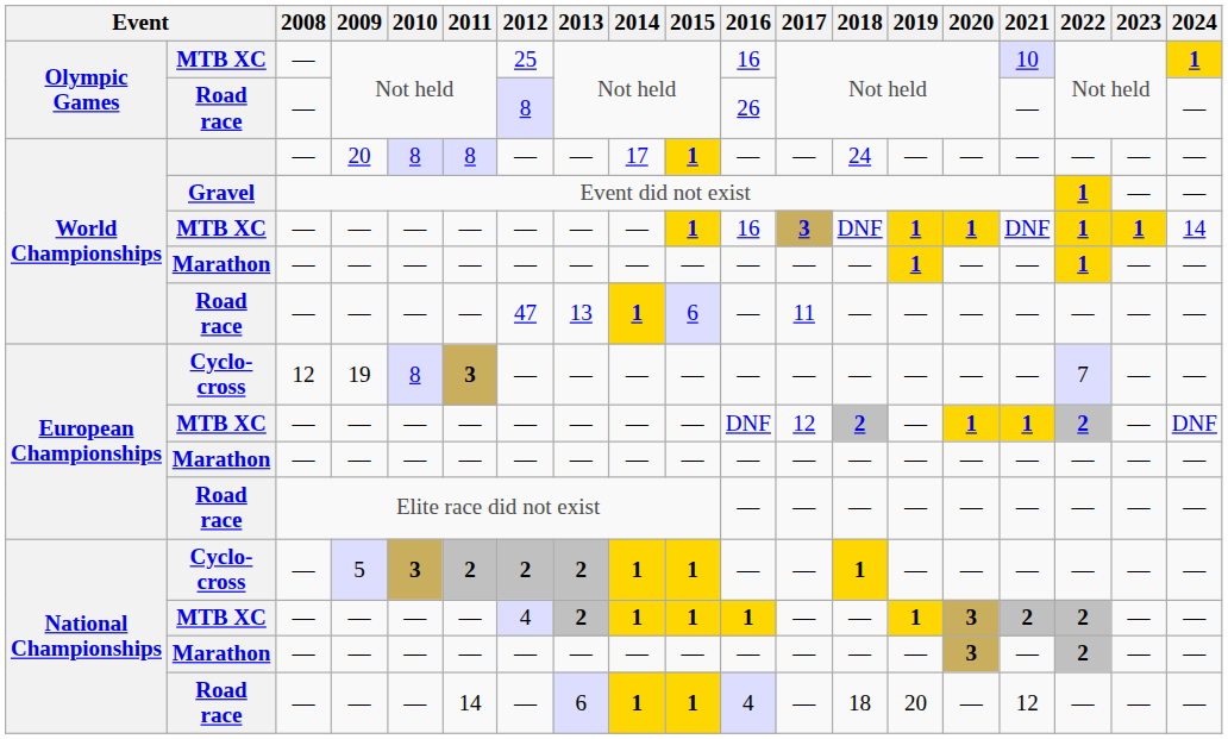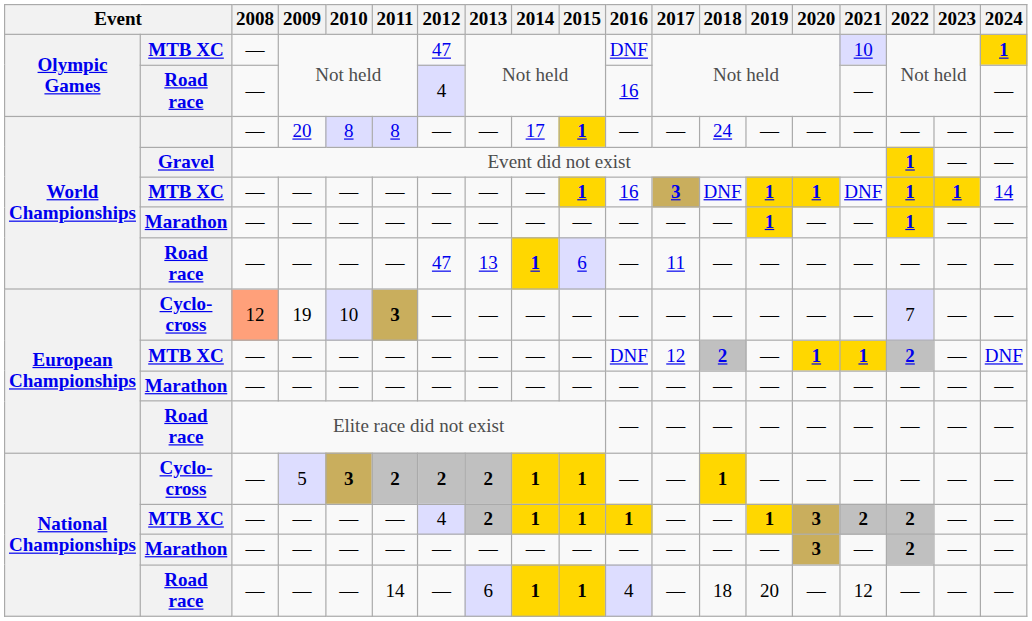MTB XC / Not held | 2012: 25 -> 47
MTB XC / Not held | 2016: 16 -> DNF
Road race / Not held | 2012: 8 -> 4
Road race / Not held | 2016: 26 -> 16
19 | 2008: no background -> lightsalmon background
19 | 2010: 8 -> 10
